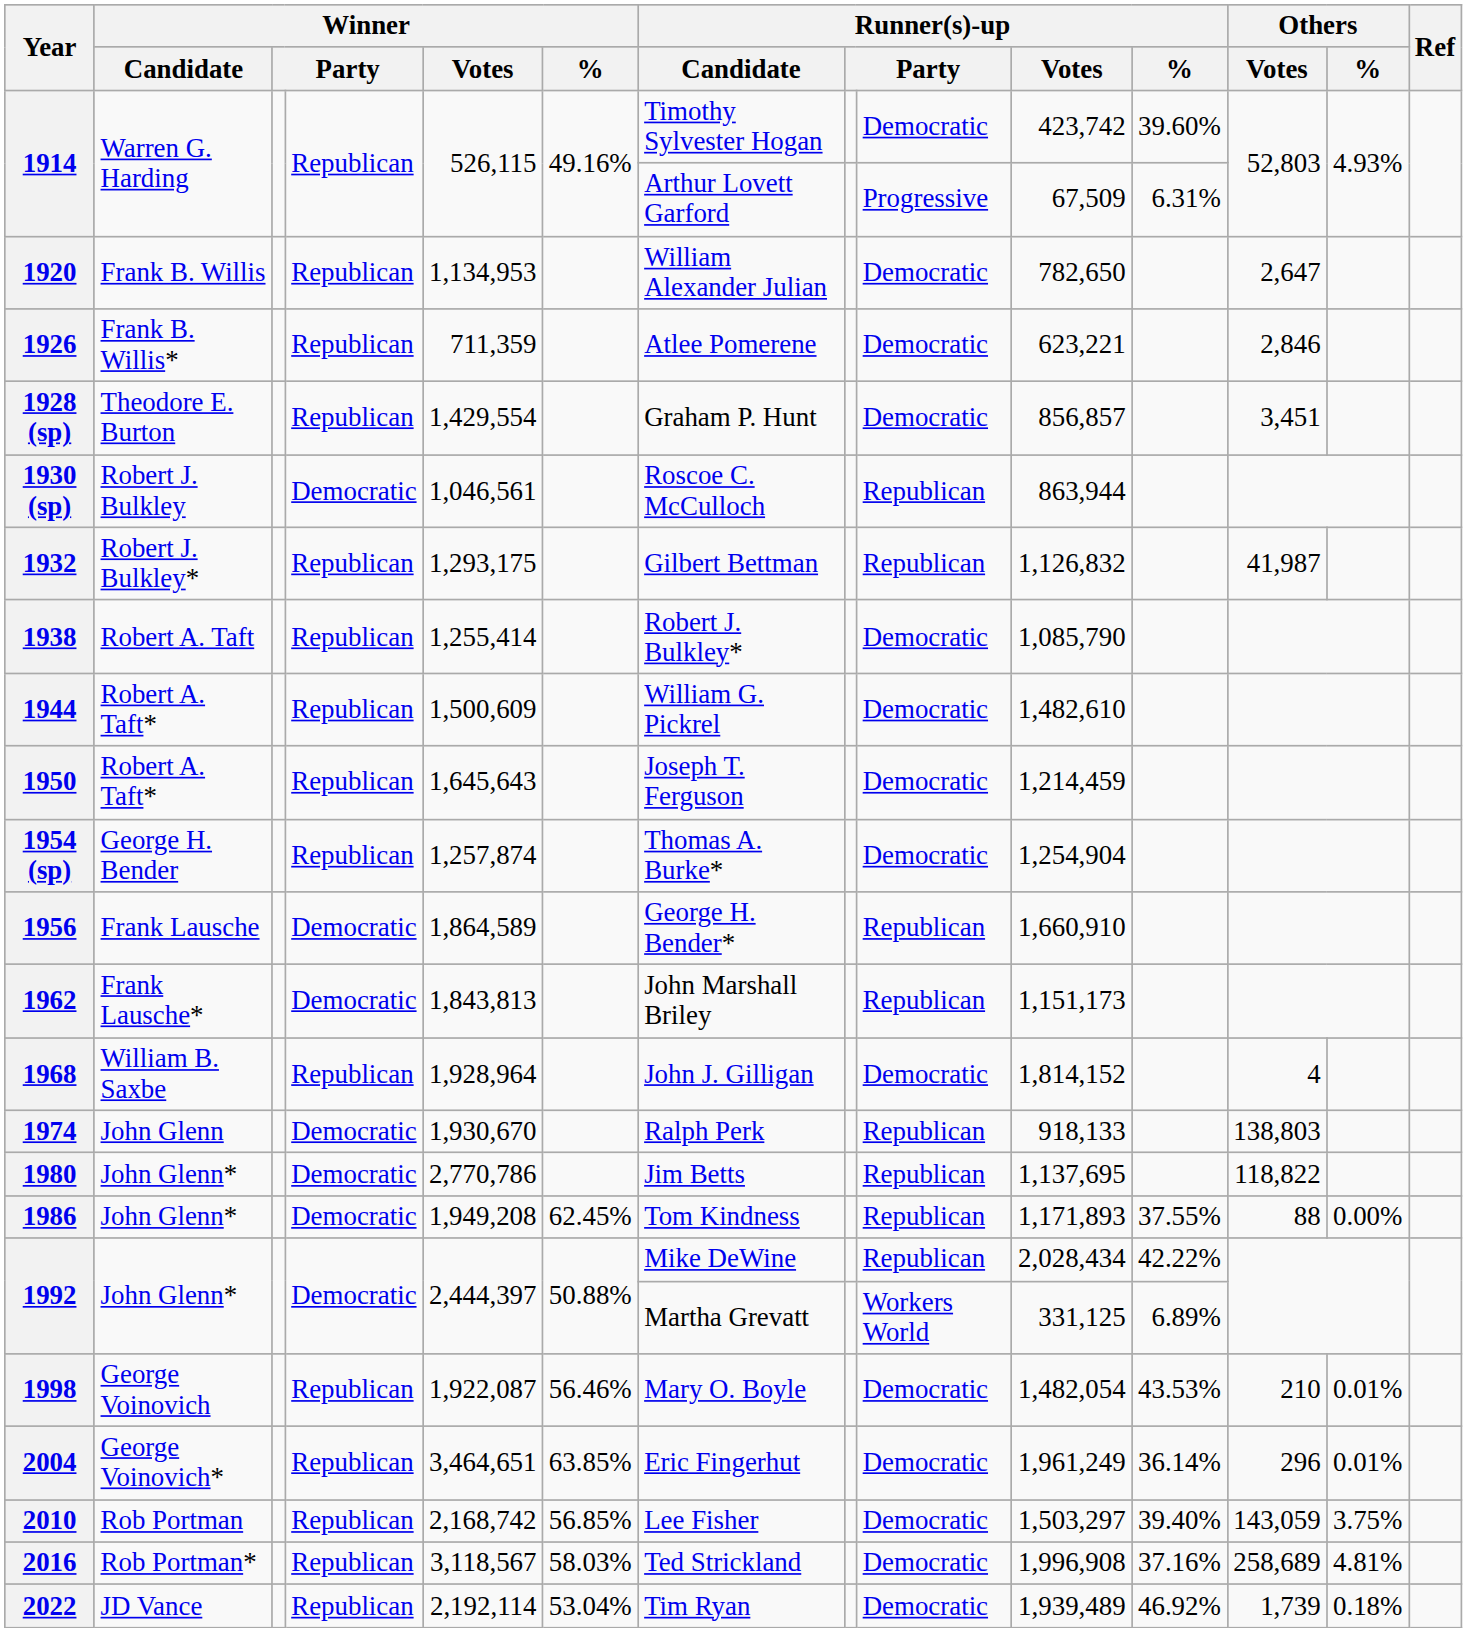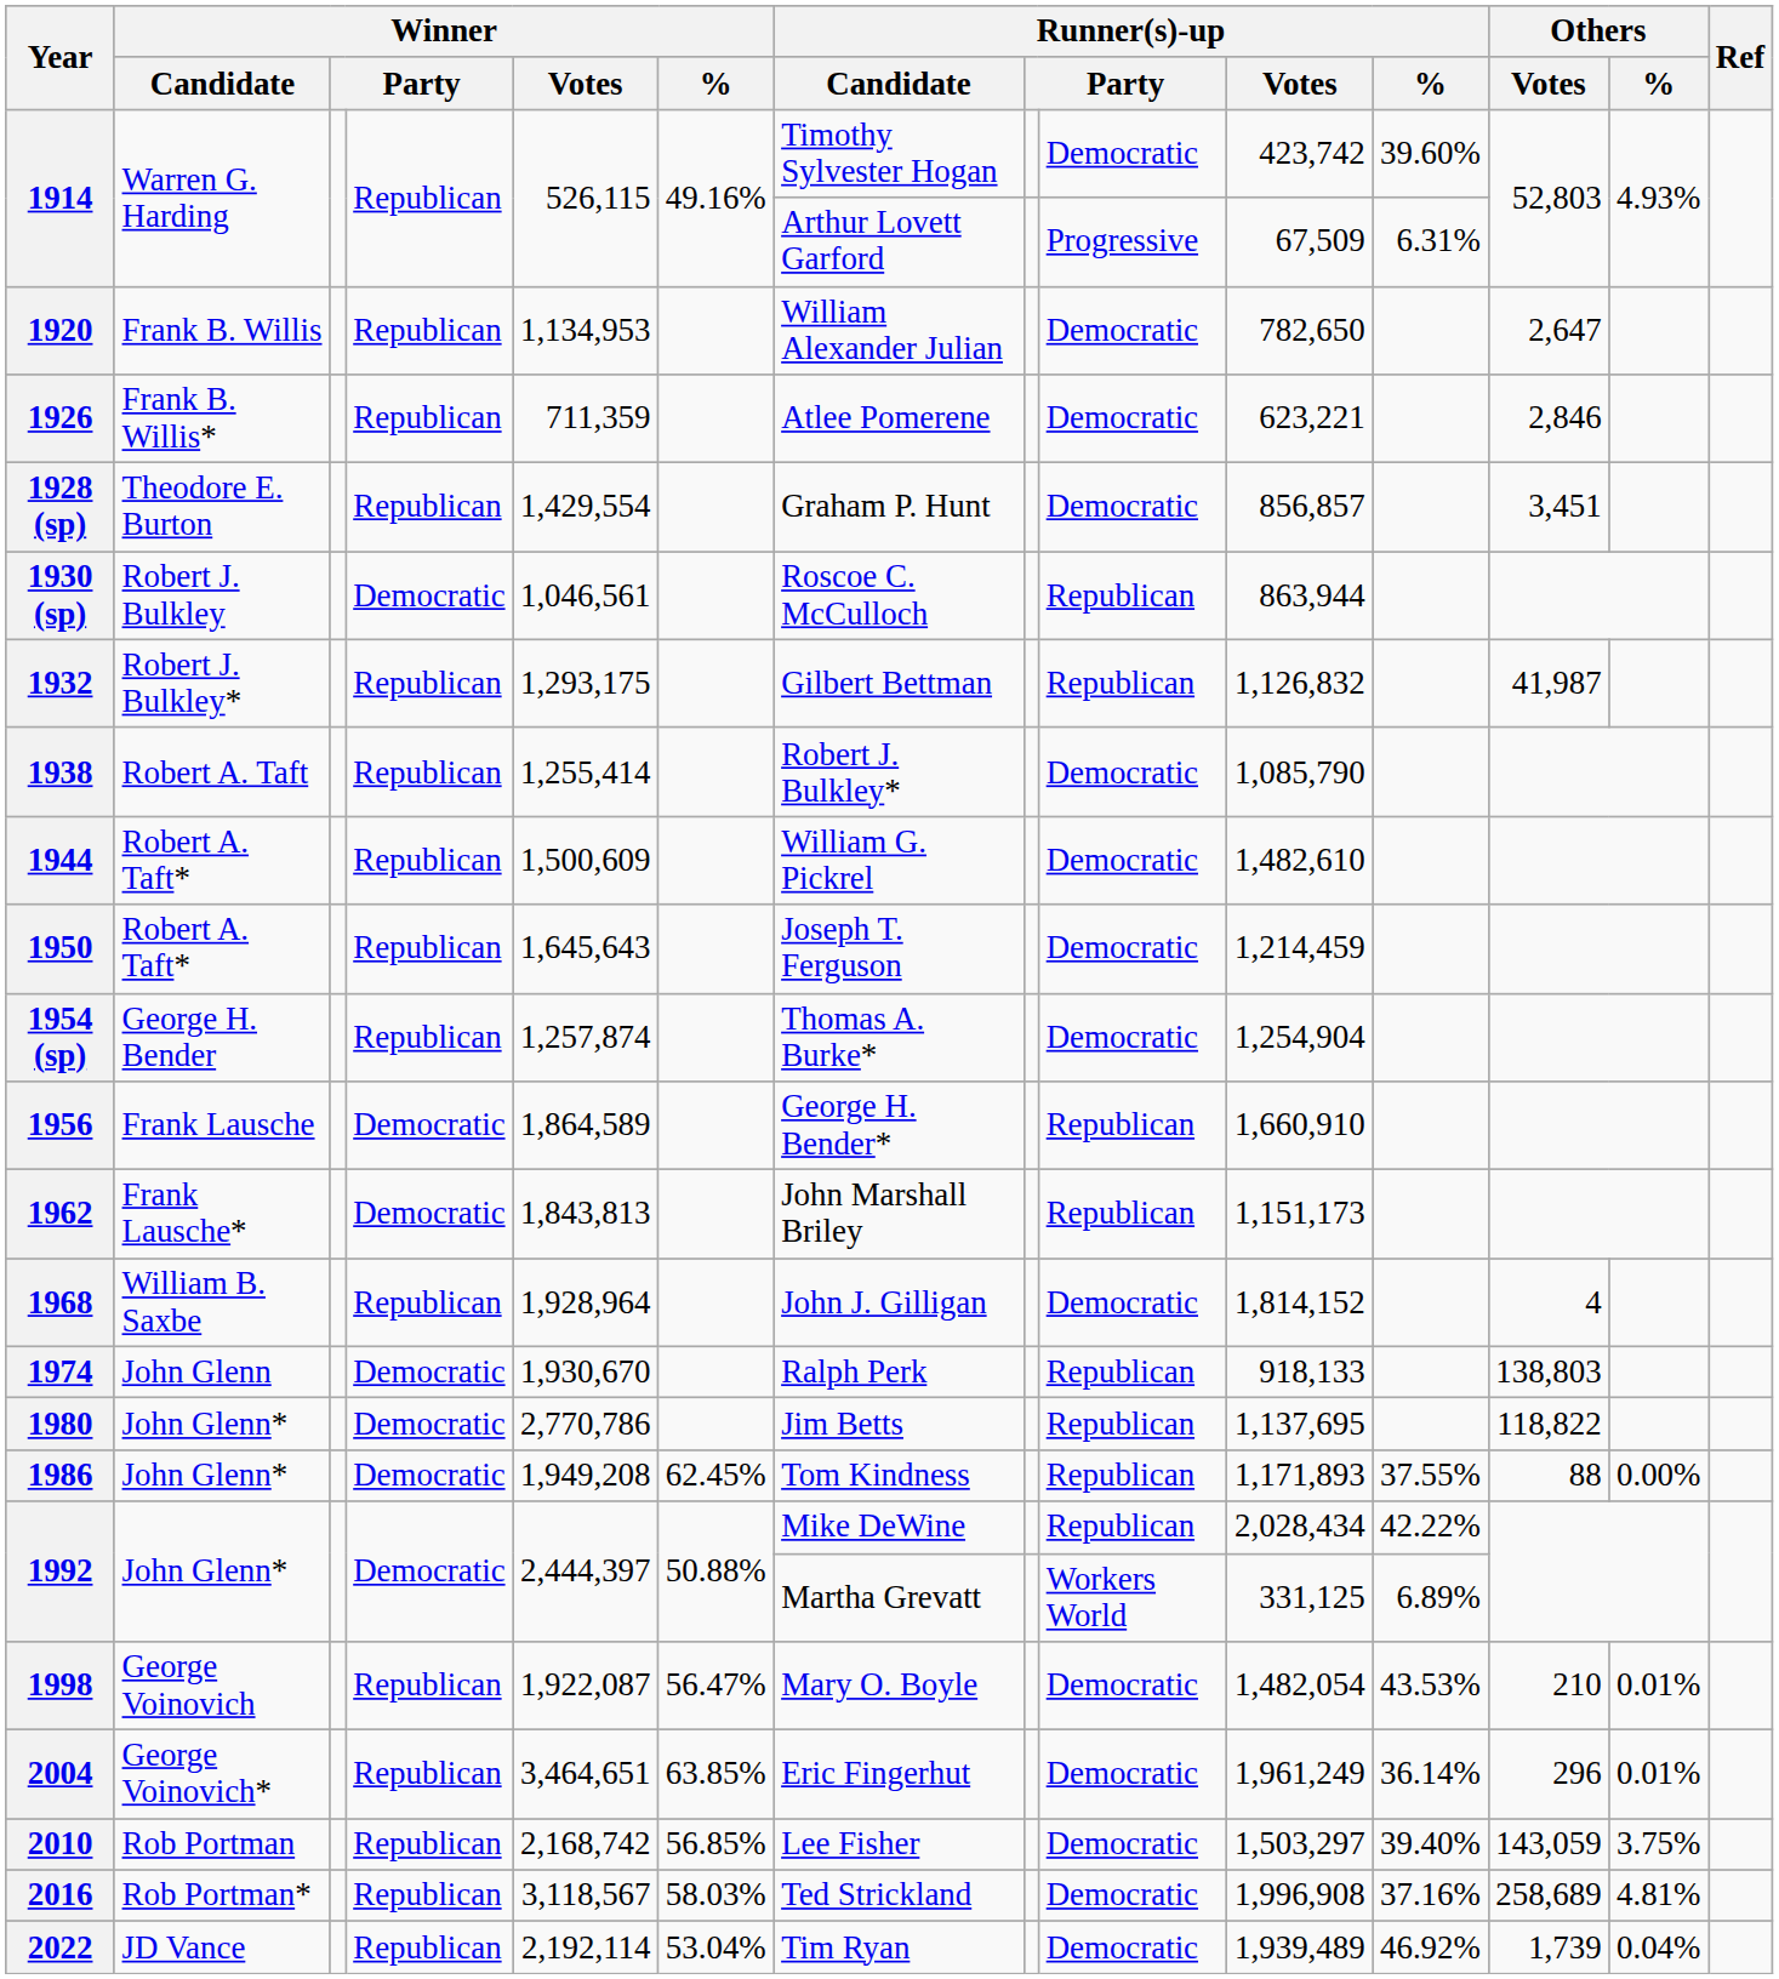1998 | Winner / %: 56.46% -> 56.47%
2022 | Others / %: 0.18% -> 0.04%
